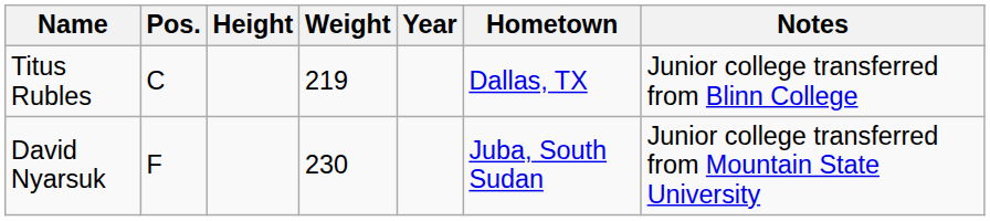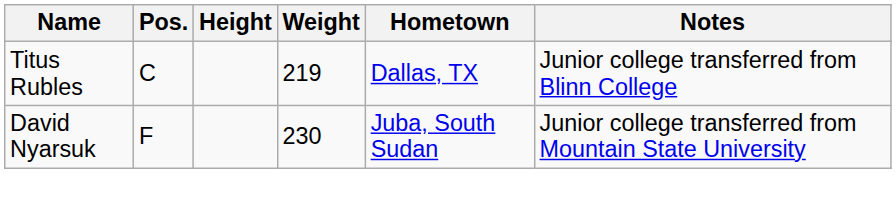- column: Year
